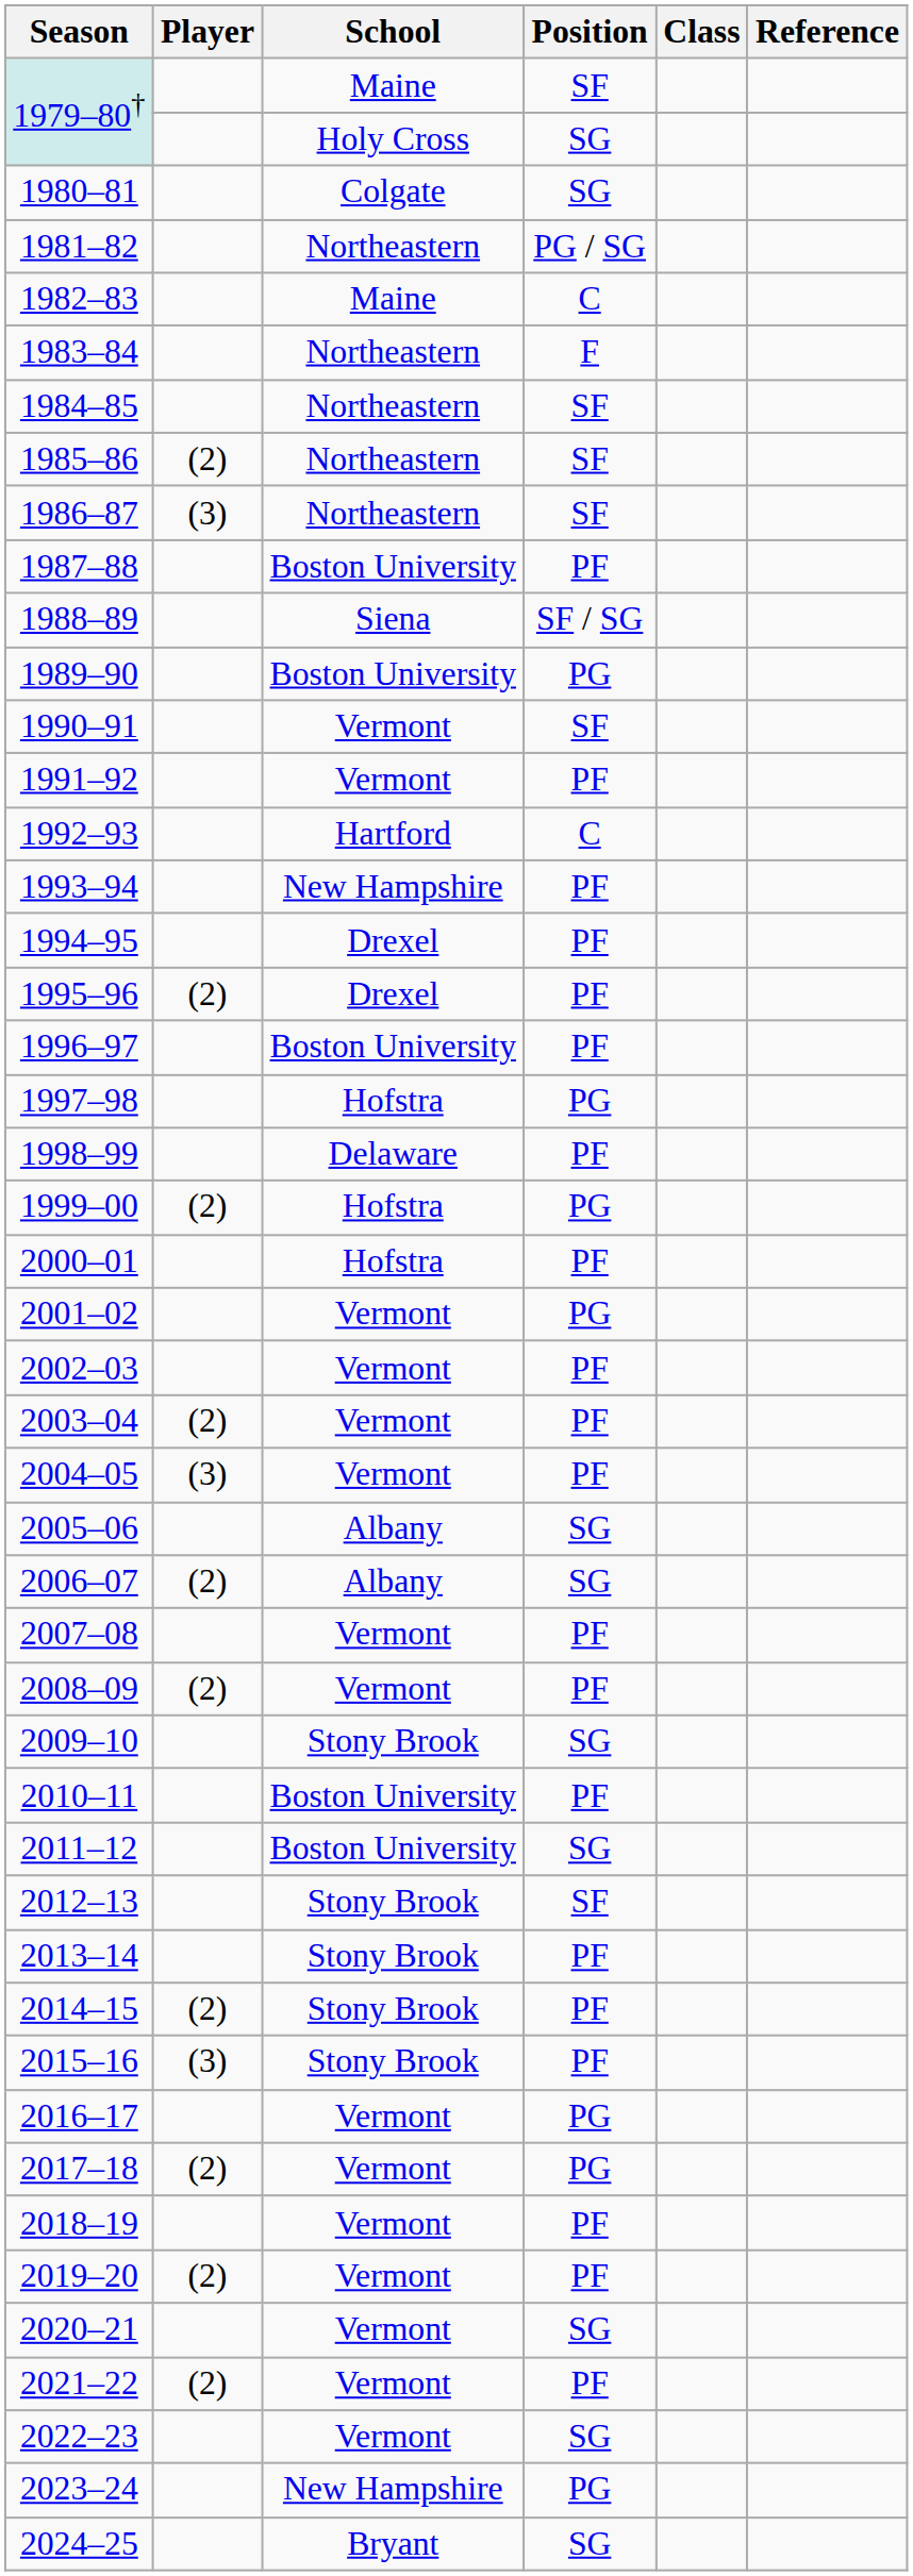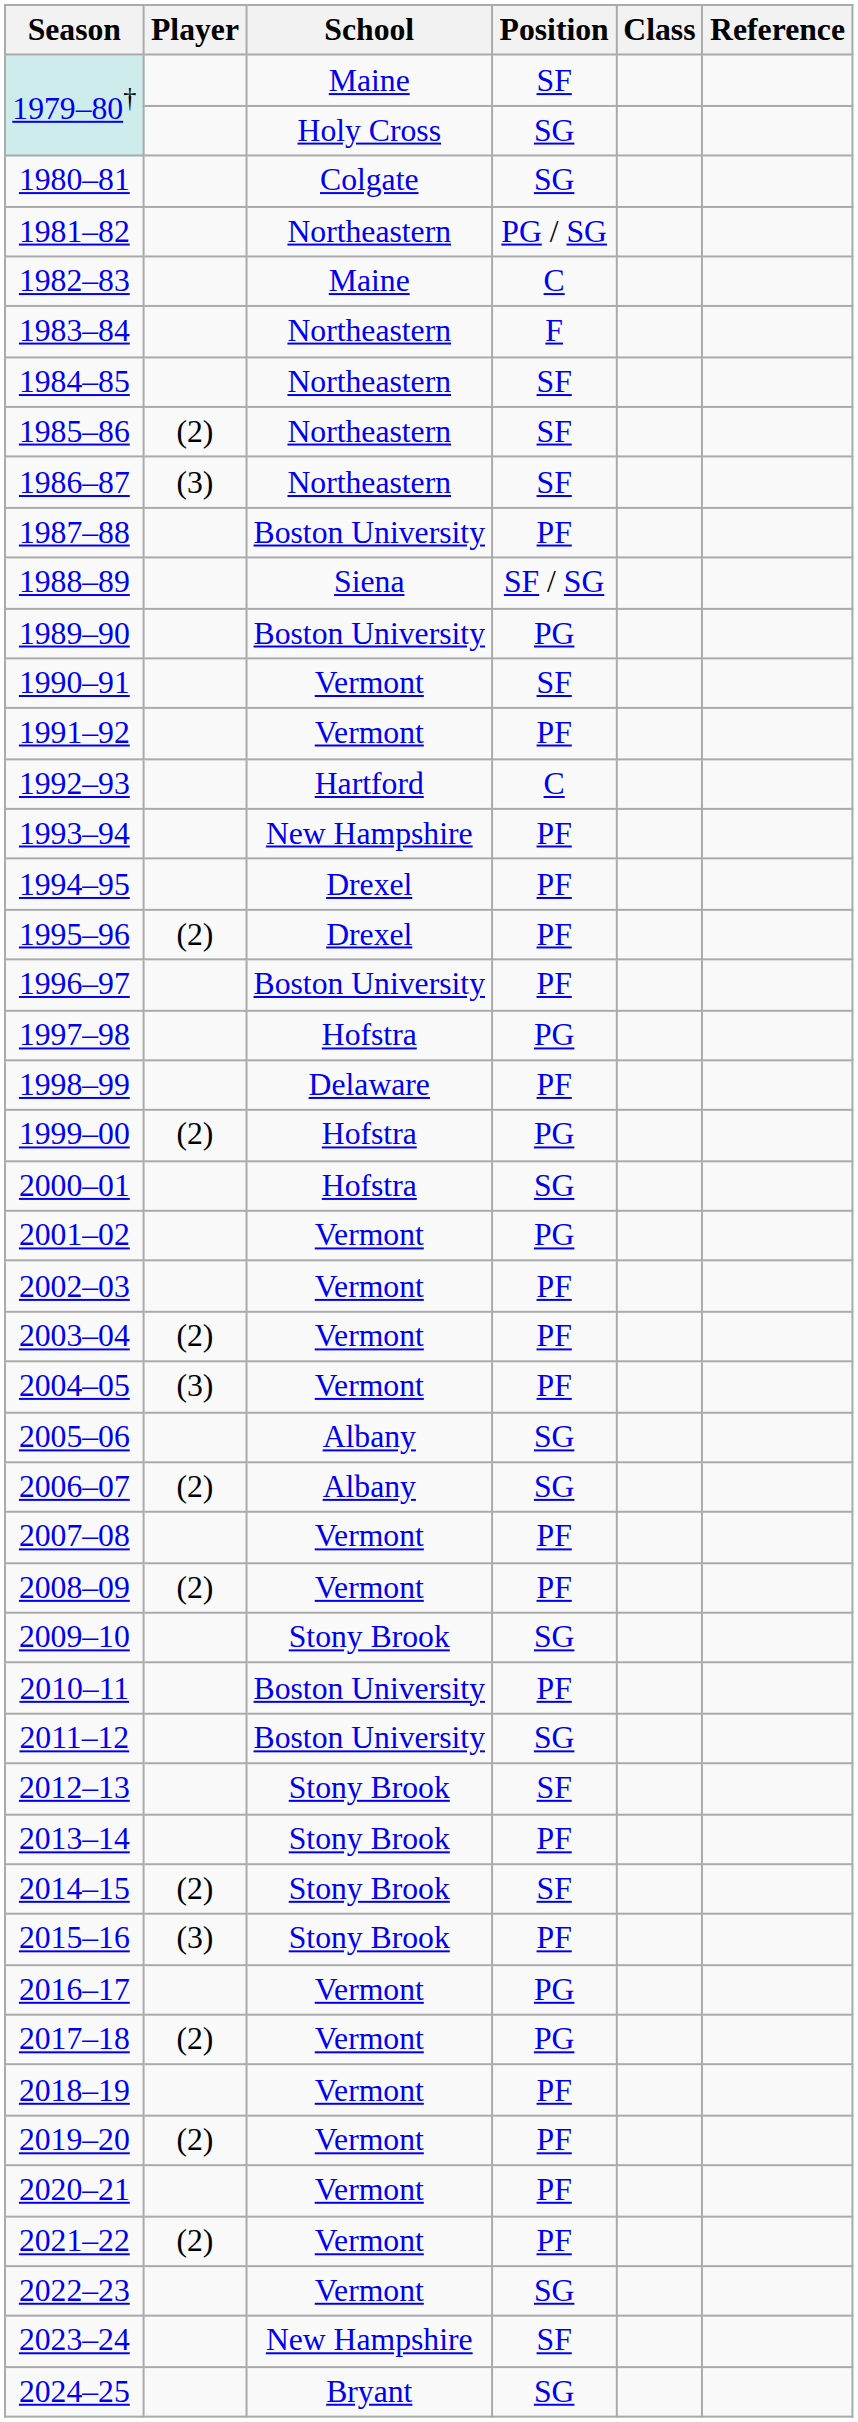2000–01 | Position: PF -> SG
2014–15 | Position: PF -> SF
2020–21 | Position: SG -> PF
2023–24 | Position: PG -> SF
